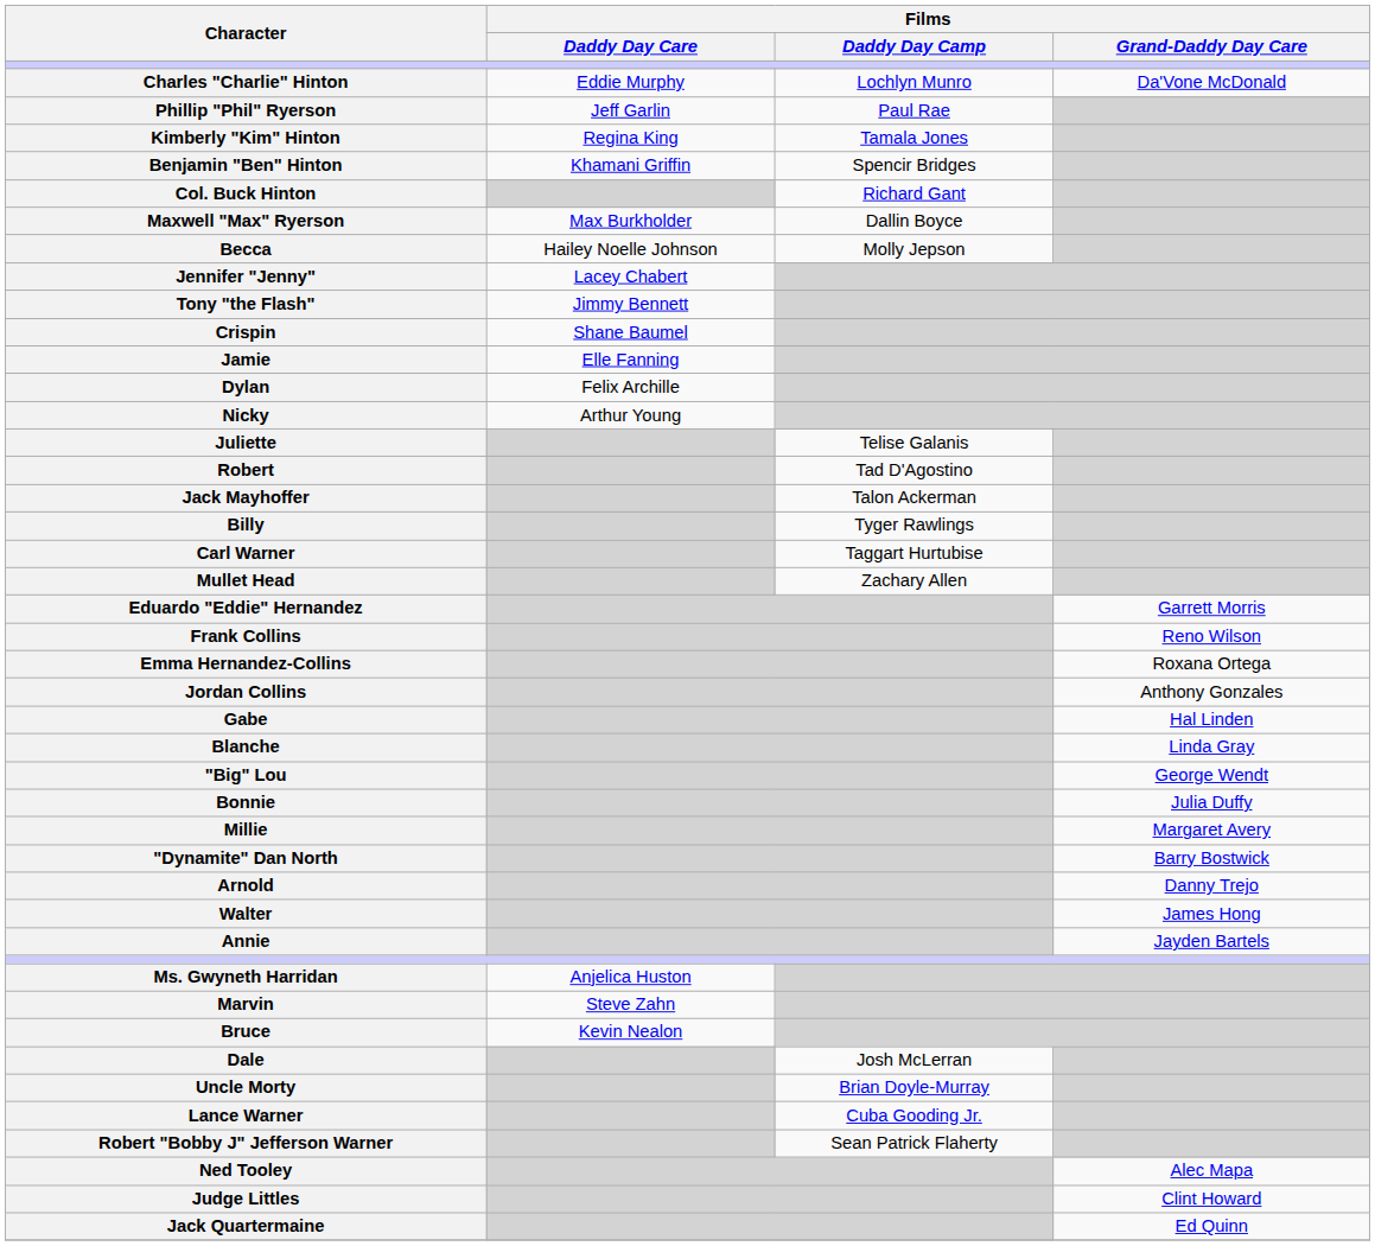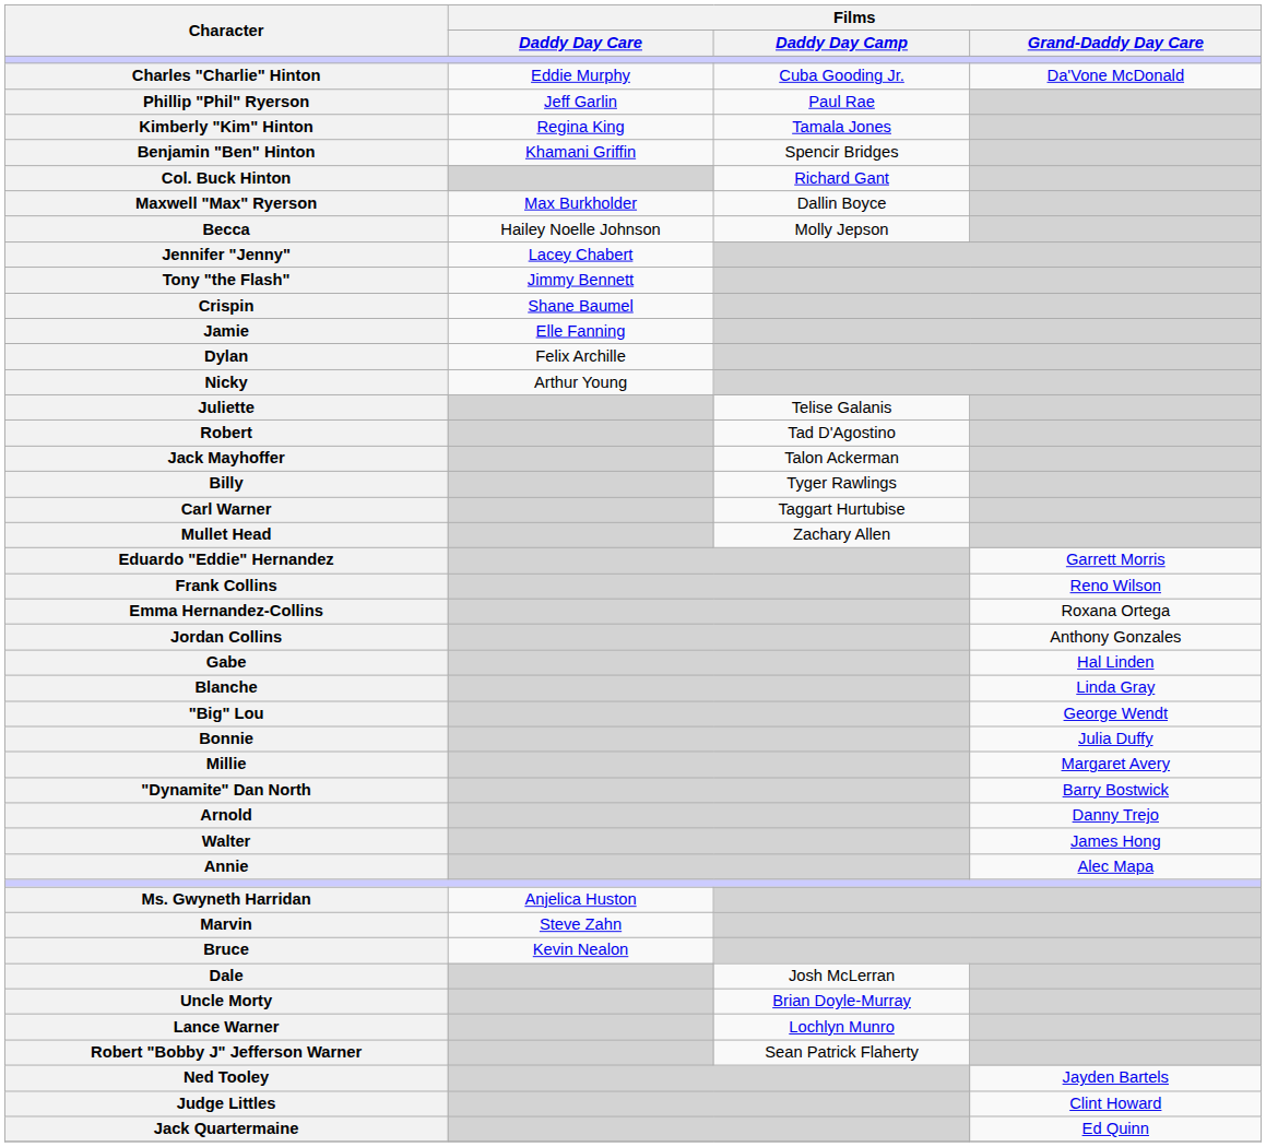Charles "Charlie" Hinton | Films / Daddy Day Camp: Lochlyn Munro -> Cuba Gooding Jr.
Annie | Films / Grand-Daddy Day Care: Jayden Bartels -> Alec Mapa
Lance Warner | Films / Daddy Day Camp: Cuba Gooding Jr. -> Lochlyn Munro
Ned Tooley | Films / Grand-Daddy Day Care: Alec Mapa -> Jayden Bartels
